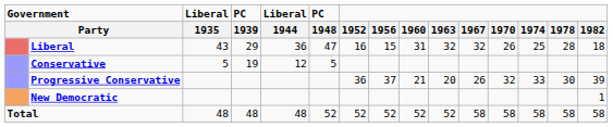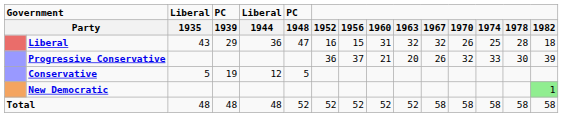rows swapped: Conservative <-> Progressive Conservative
New Democratic | 1982: no background -> lightgreen background
